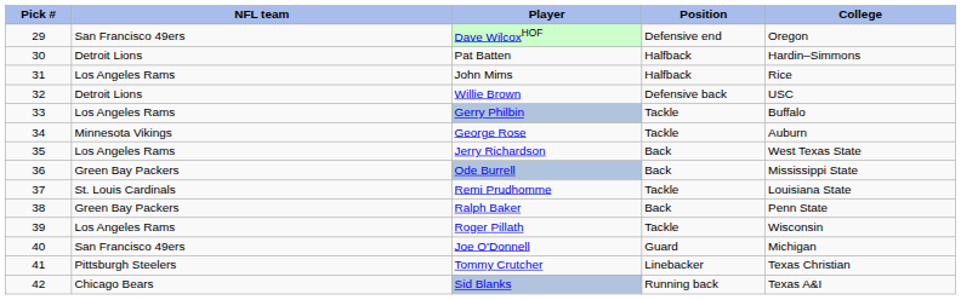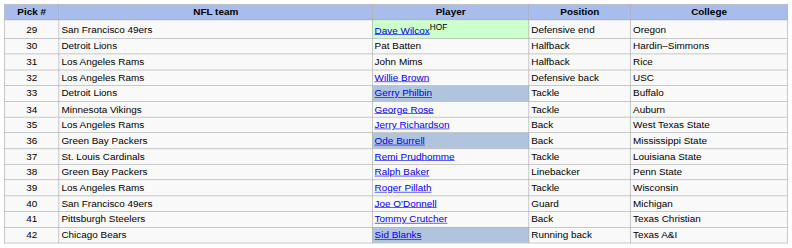Willie Brown | NFL team: Detroit Lions -> Los Angeles Rams
Gerry Philbin | NFL team: Los Angeles Rams -> Detroit Lions
Ralph Baker | Position: Back -> Linebacker
Tommy Crutcher | Position: Linebacker -> Back
